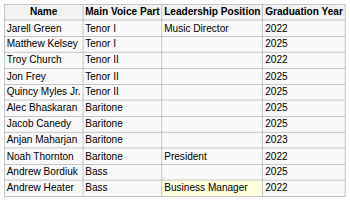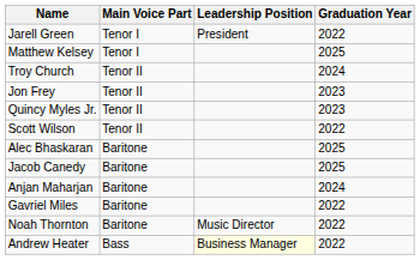Jarell Green | Leadership Position: Music Director -> President
Troy Church | Graduation Year: 2022 -> 2024
Jon Frey | Graduation Year: 2025 -> 2023
Quincy Myles Jr. | Graduation Year: 2025 -> 2023
+ row: Scott Wilson | Tenor II | 2022
Anjan Maharjan | Graduation Year: 2023 -> 2024
+ row: Gavriel Miles | Baritone | 2022
Noah Thornton | Leadership Position: President -> Music Director
- row: Andrew Bordiuk | Bass | 2025
